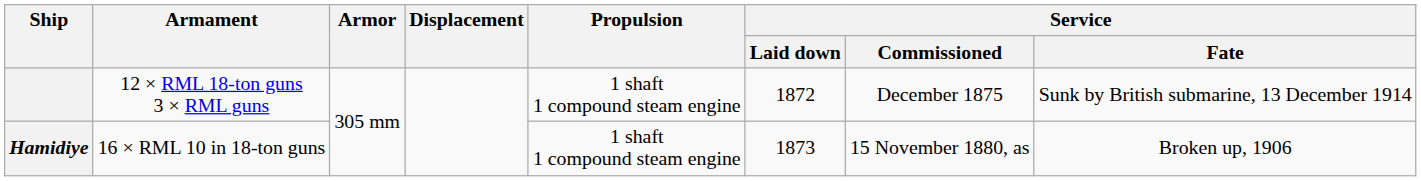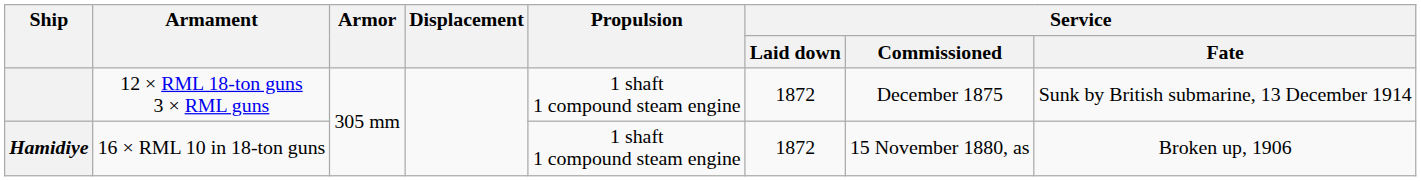Hamidiye | Service / Laid down: 1873 -> 1872
